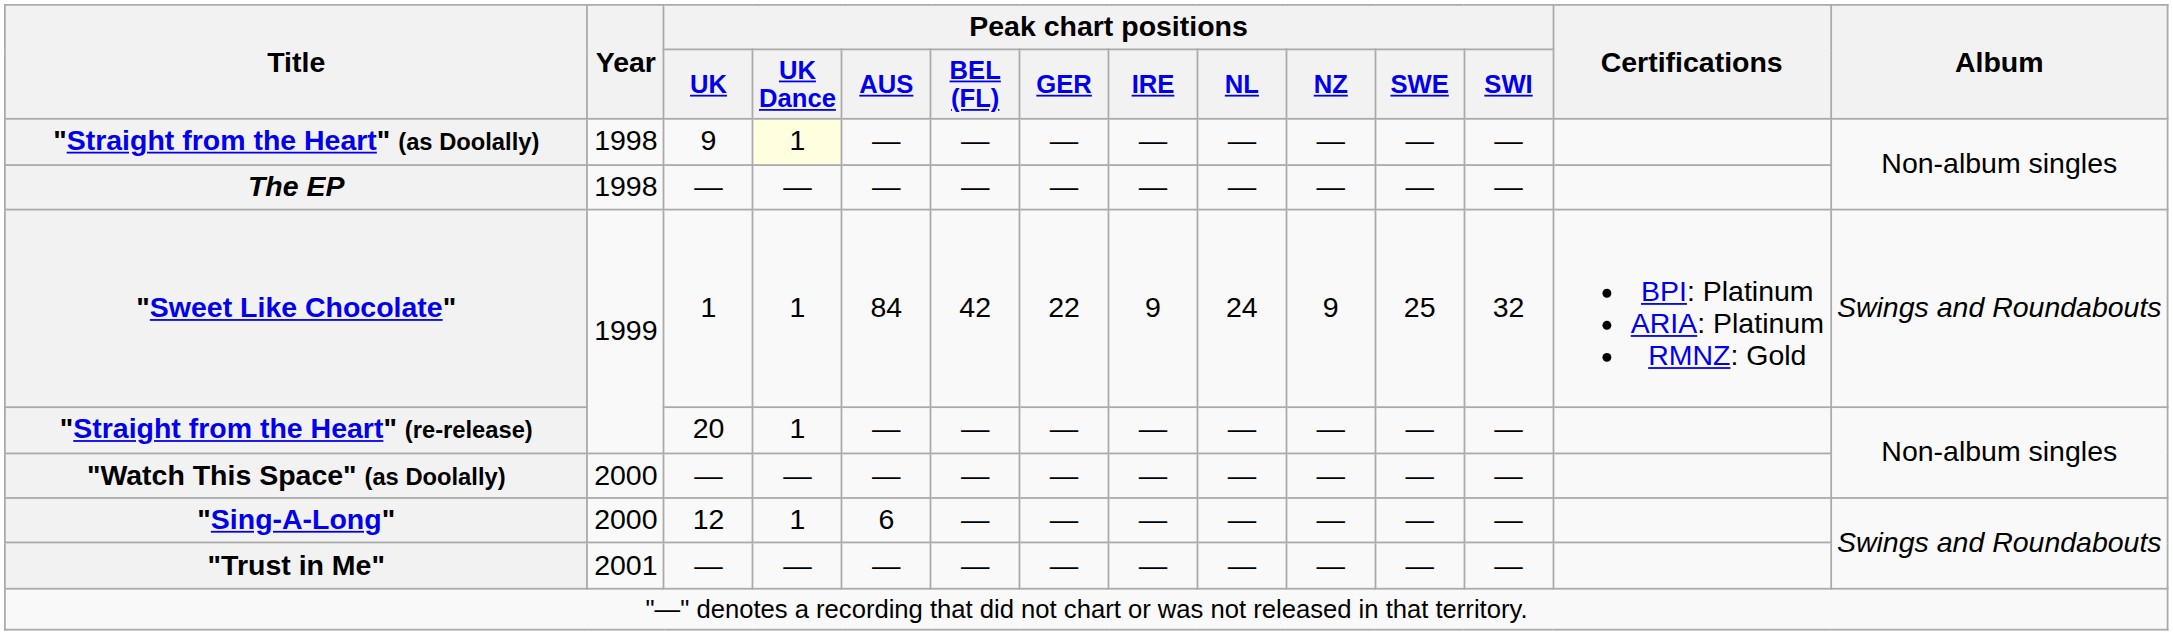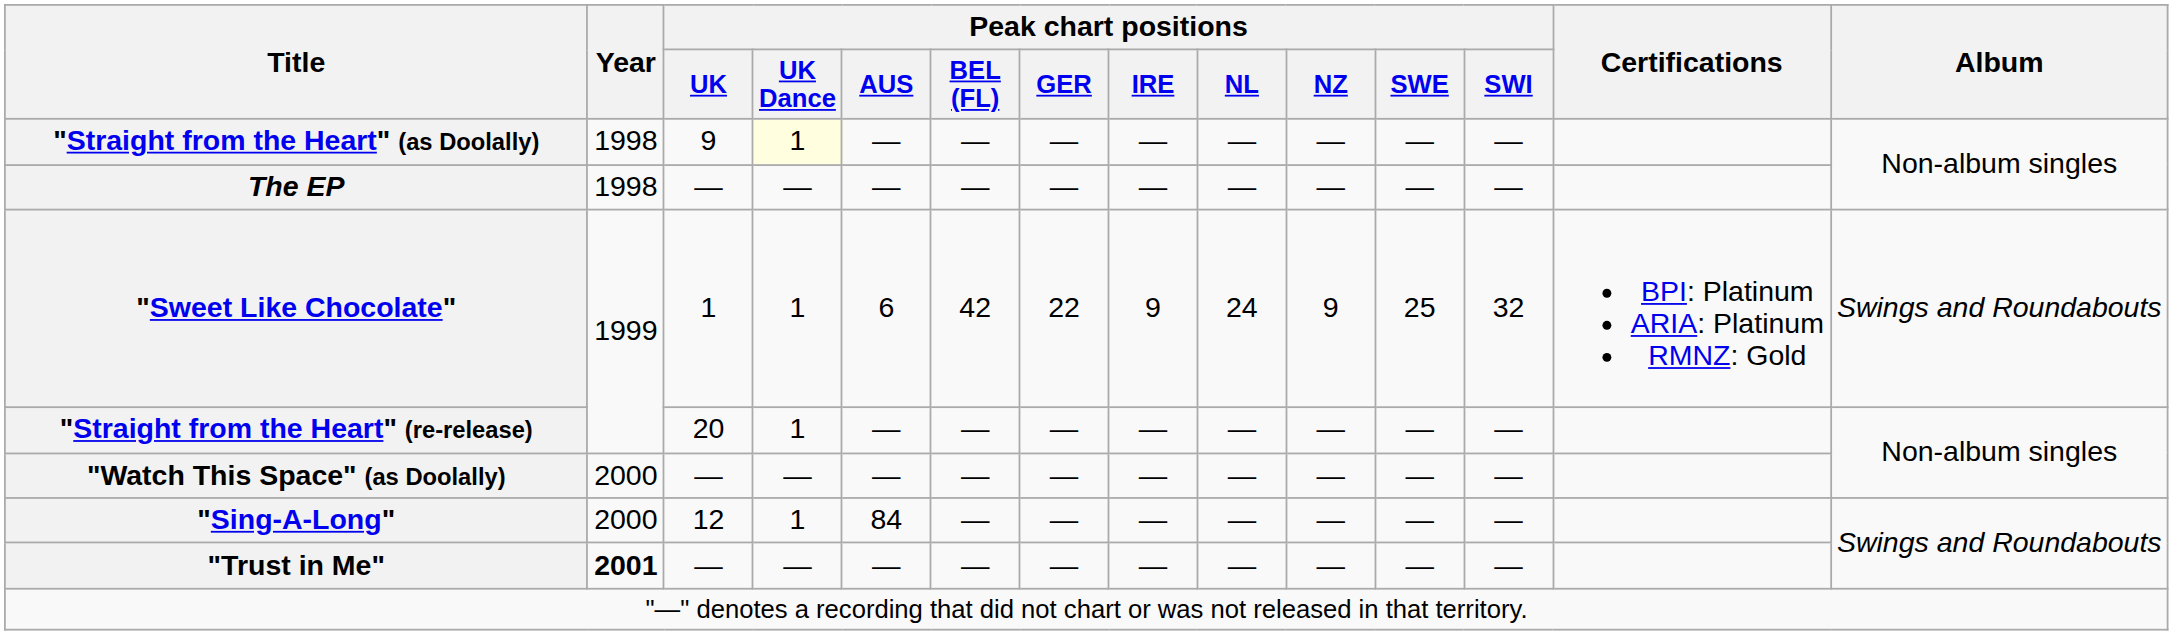"Sweet Like Chocolate" | Peak chart positions / AUS: 84 -> 6
"Sing-A-Long" | Peak chart positions / AUS: 6 -> 84
"Trust in Me" | Year: normal -> bold
